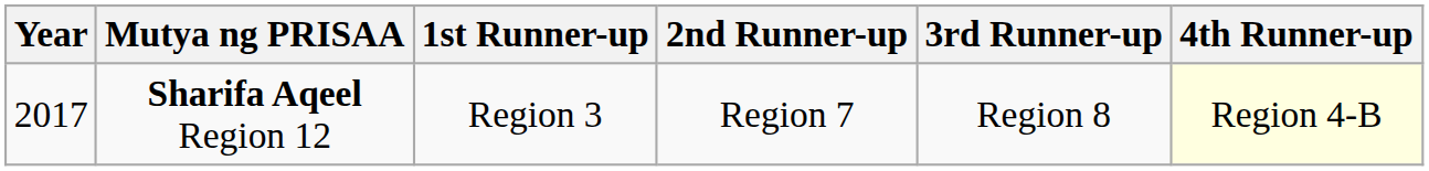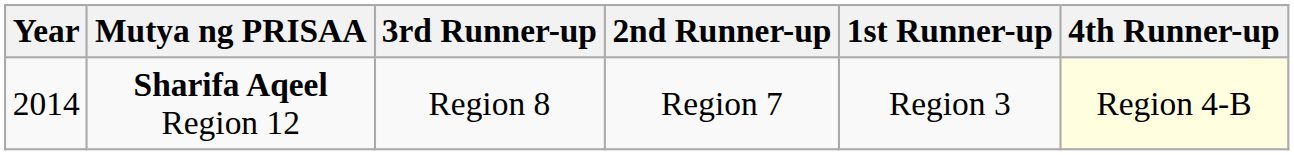columns swapped: 1st Runner-up <-> 3rd Runner-up
Sharifa Aqeel Region 12 | Year: 2017 -> 2014
